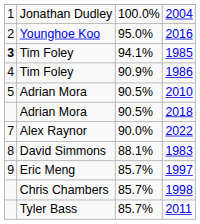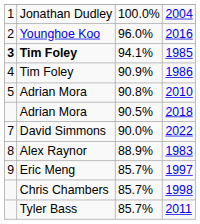2016 | column 3: 95.0% -> 96.0%
1985 | column 2: normal -> bold
2010 | column 3: 90.5% -> 90.8%
2022 | column 2: Alex Raynor -> David Simmons
1983 | column 2: David Simmons -> Alex Raynor
1983 | column 3: 88.1% -> 88.9%
